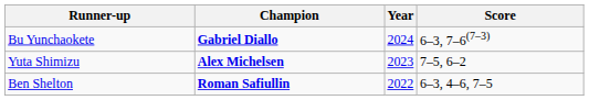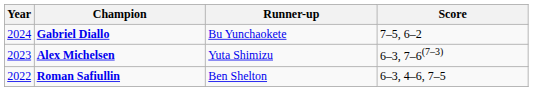columns swapped: Year <-> Runner-up
Gabriel Diallo | Score: 6–3, 7–6(7–3) -> 7–5, 6–2
Alex Michelsen | Score: 7–5, 6–2 -> 6–3, 7–6(7–3)
